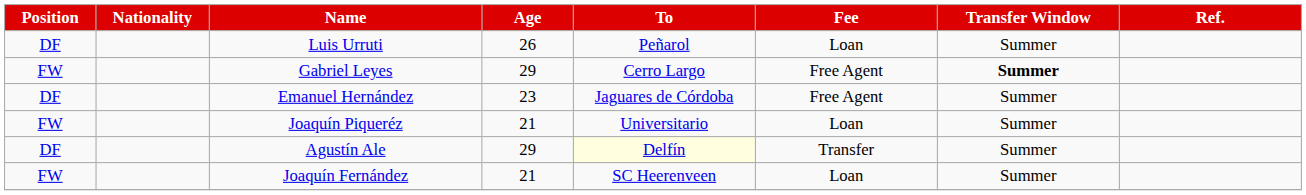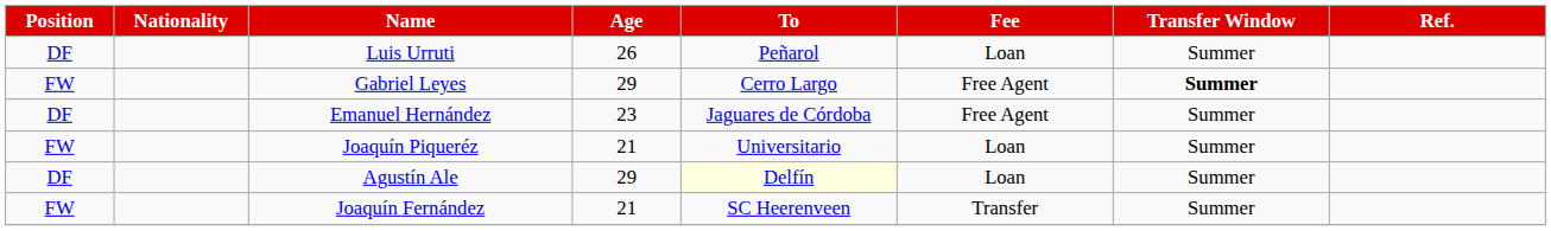Agustín Ale | Fee: Transfer -> Loan
Joaquín Fernández | Fee: Loan -> Transfer
